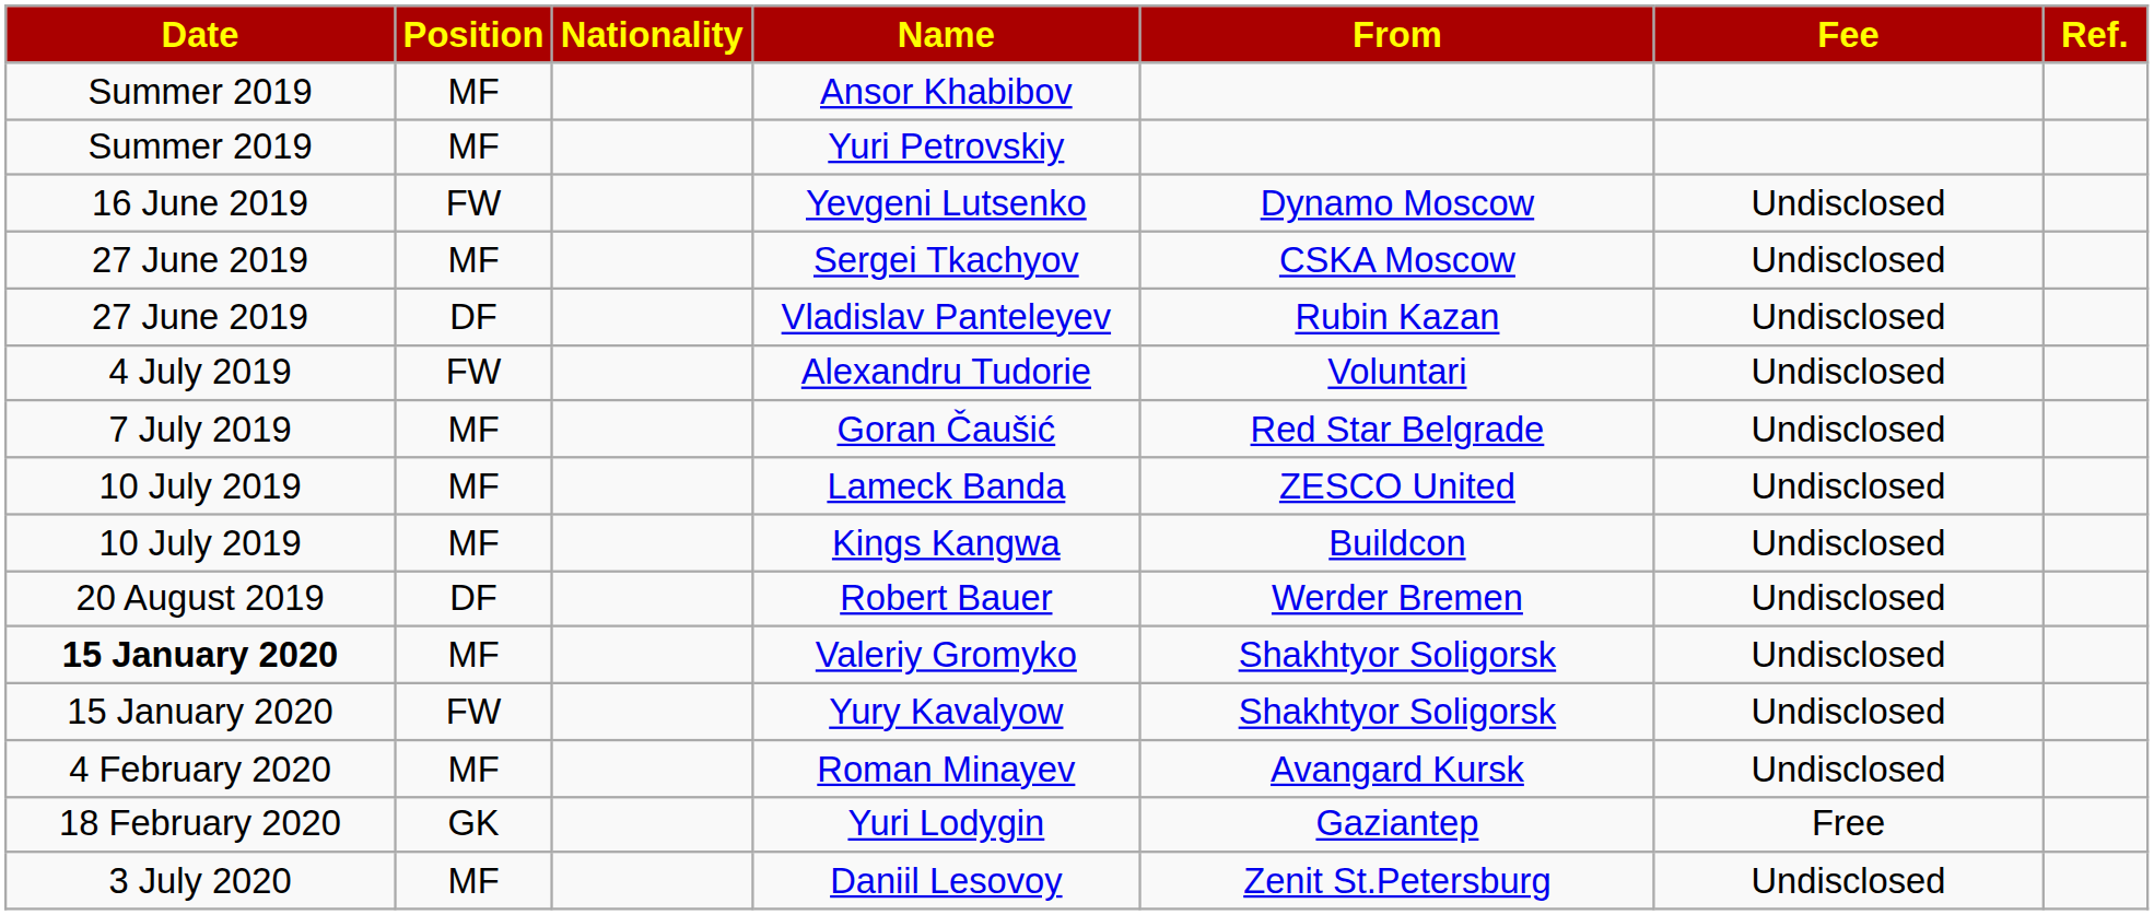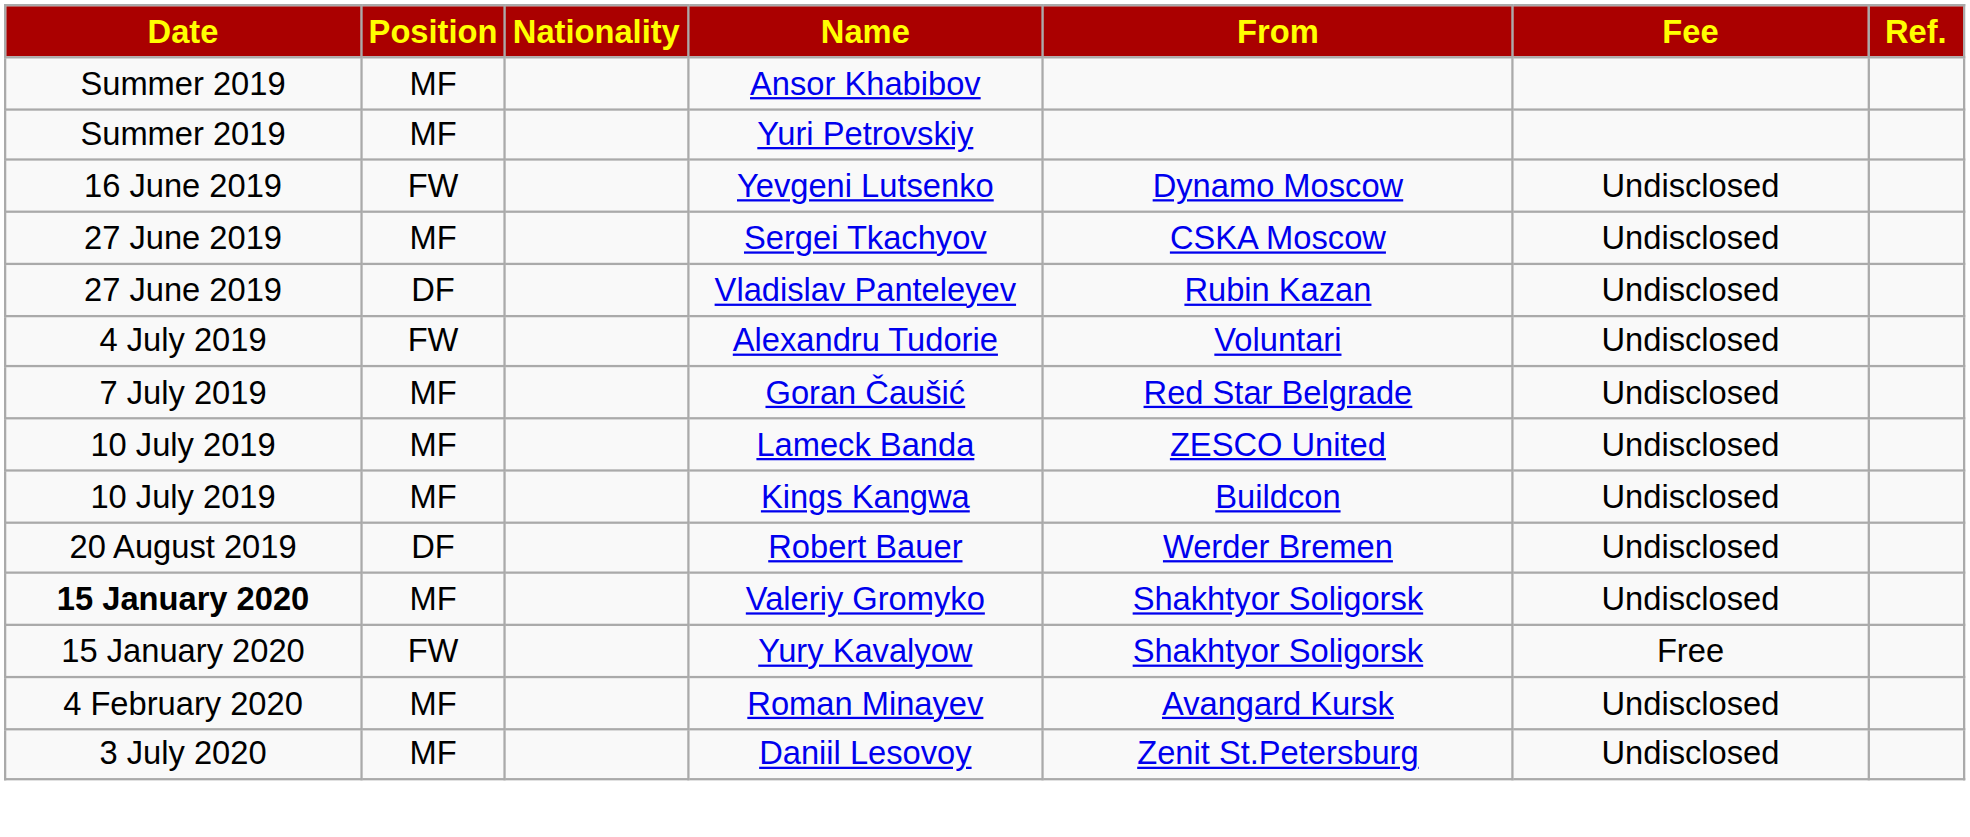Yury Kavalyow | Fee: Undisclosed -> Free
- row: 18 February 2020 | GK | Yuri Lodygin | Gaziantep | Free
